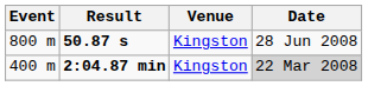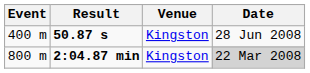50.87 s | Event: 800 m -> 400 m
2:04.87 min | Event: 400 m -> 800 m
